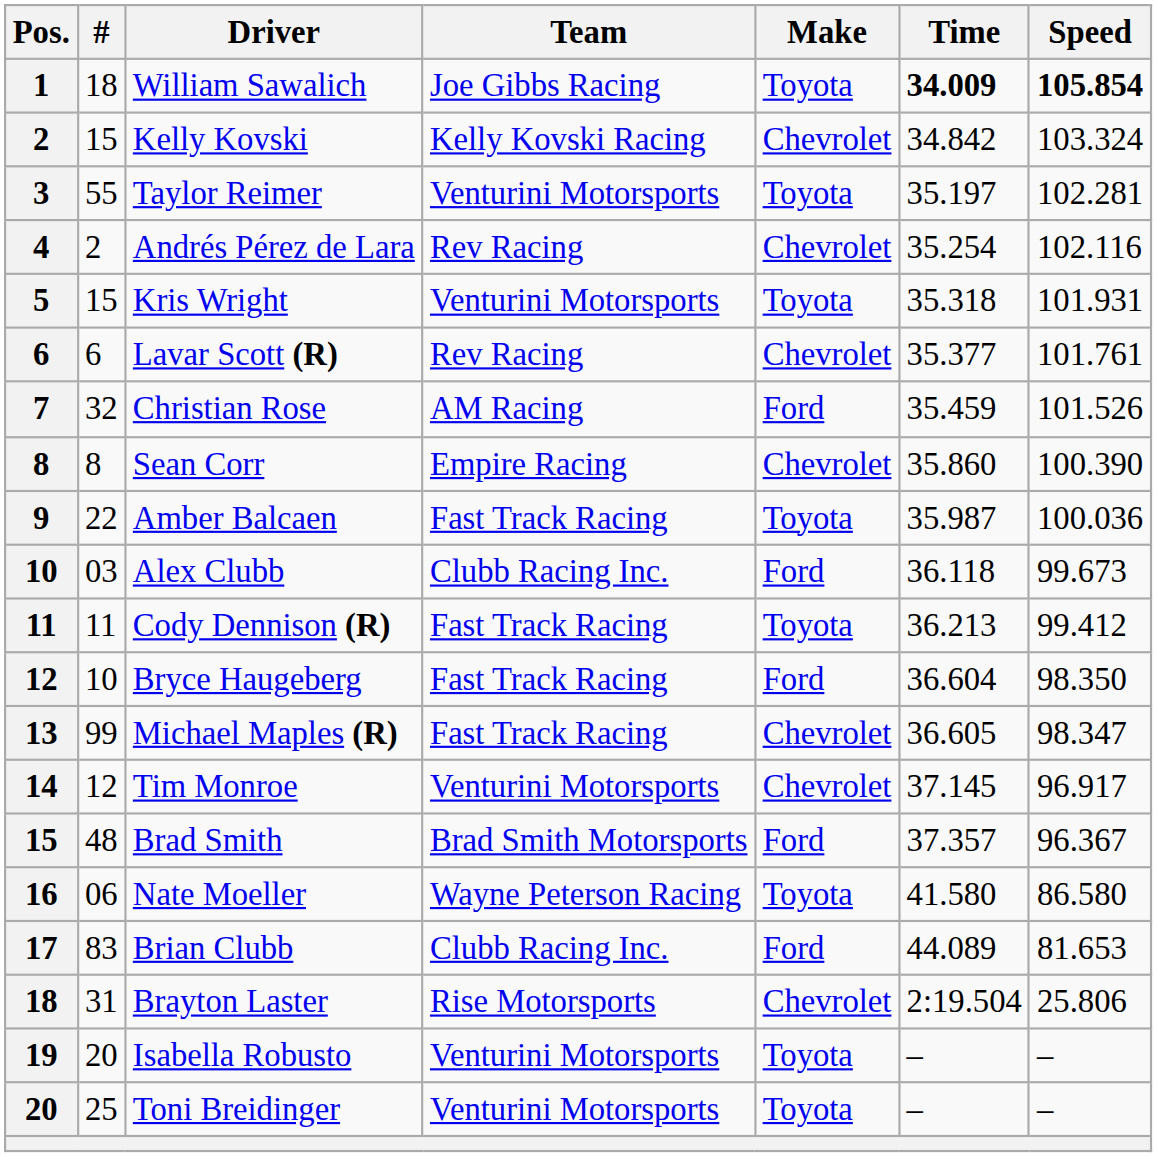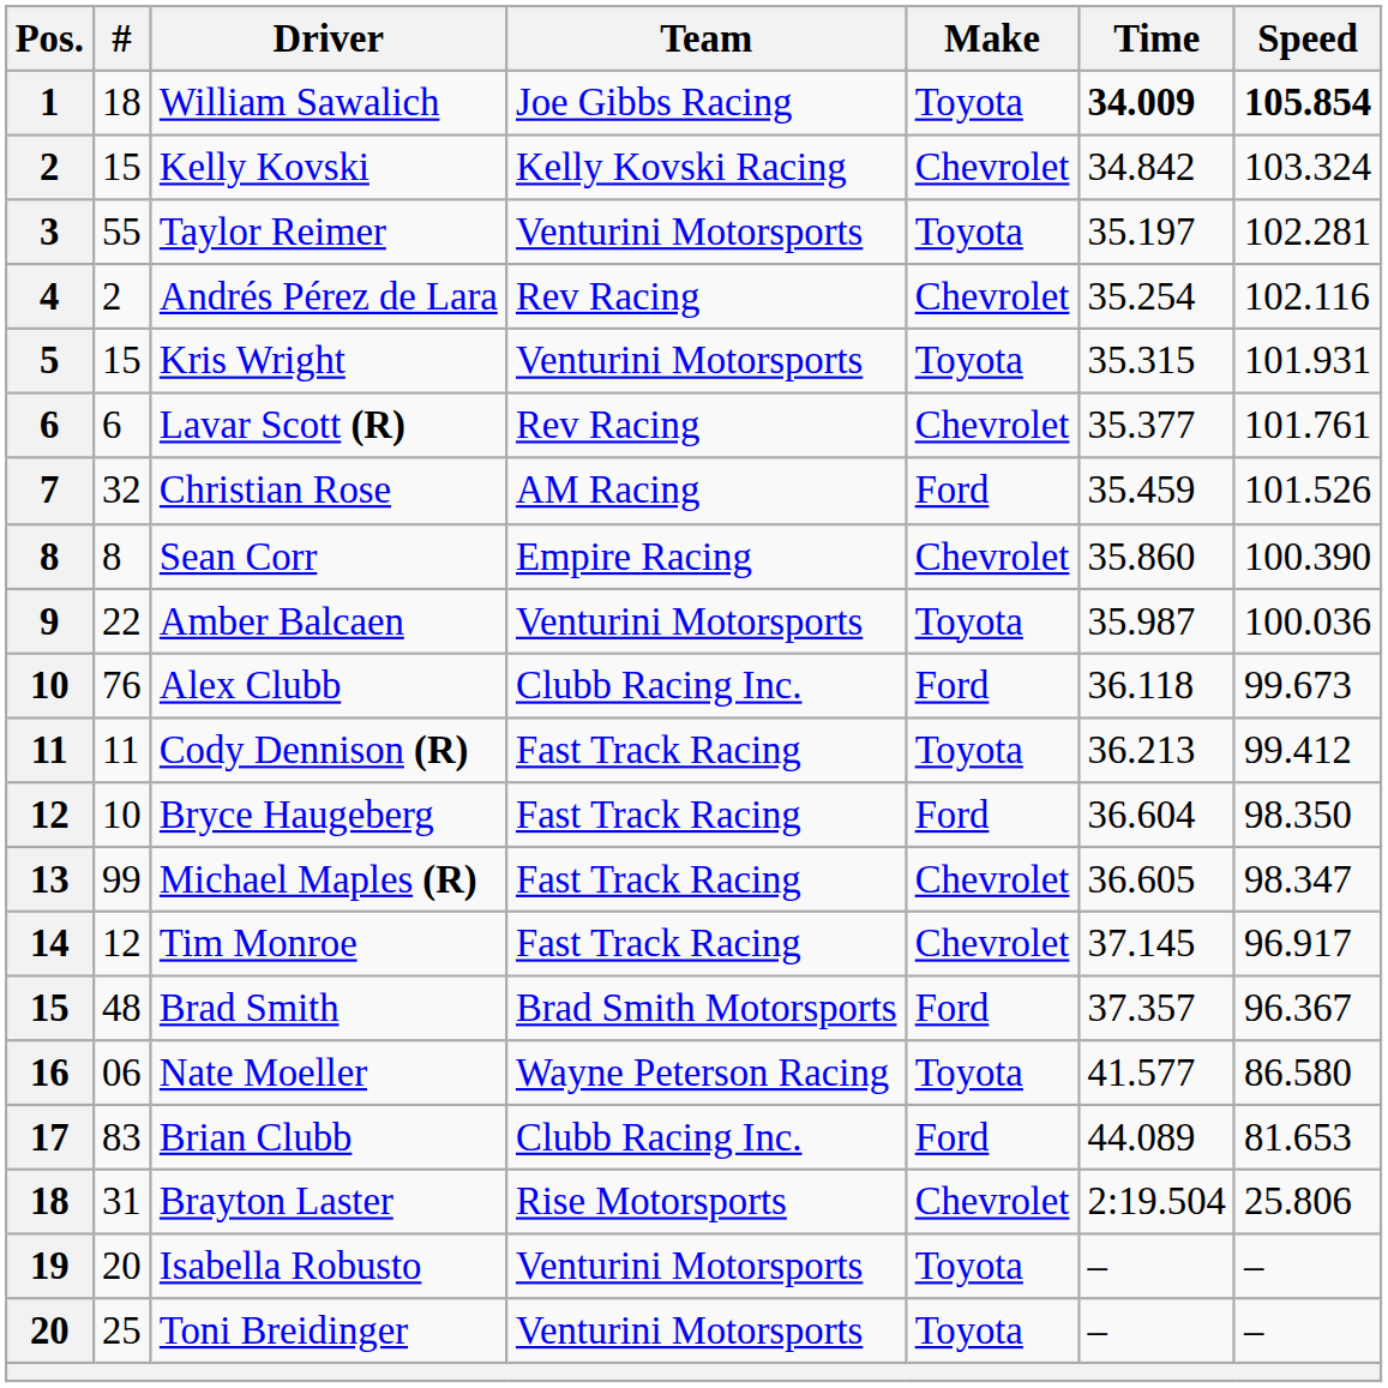Kris Wright | Time: 35.318 -> 35.315
Amber Balcaen | Team: Fast Track Racing -> Venturini Motorsports
Alex Clubb | #: 03 -> 76
Tim Monroe | Team: Venturini Motorsports -> Fast Track Racing
Nate Moeller | Time: 41.580 -> 41.577
